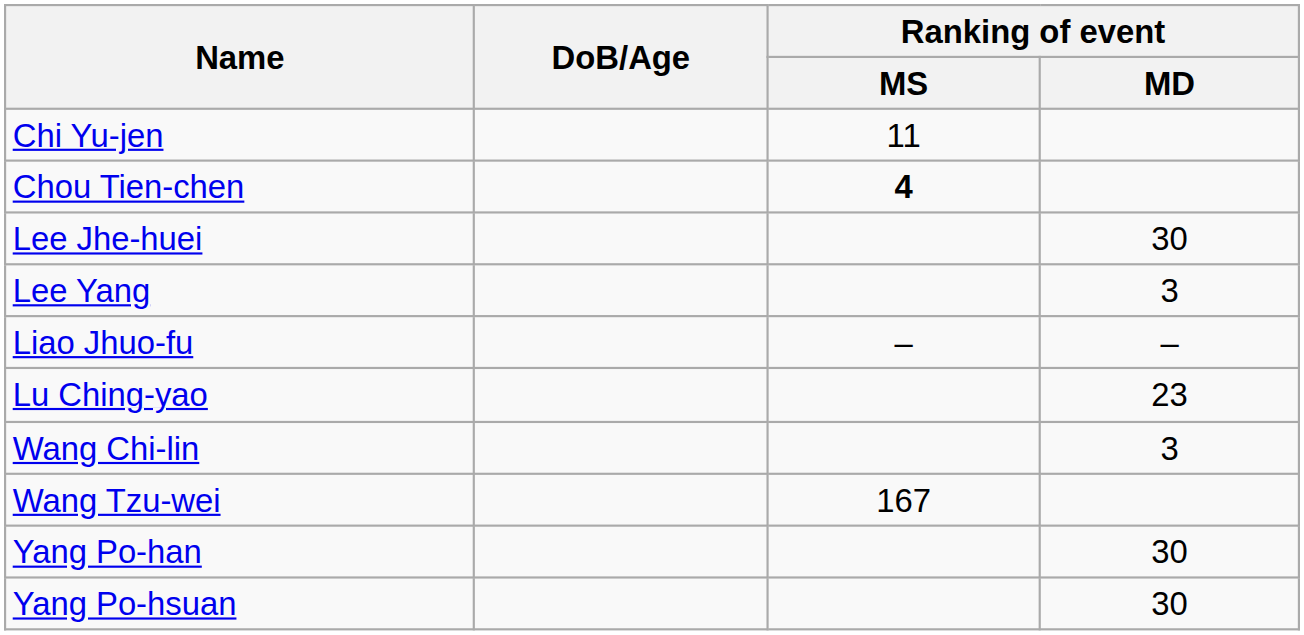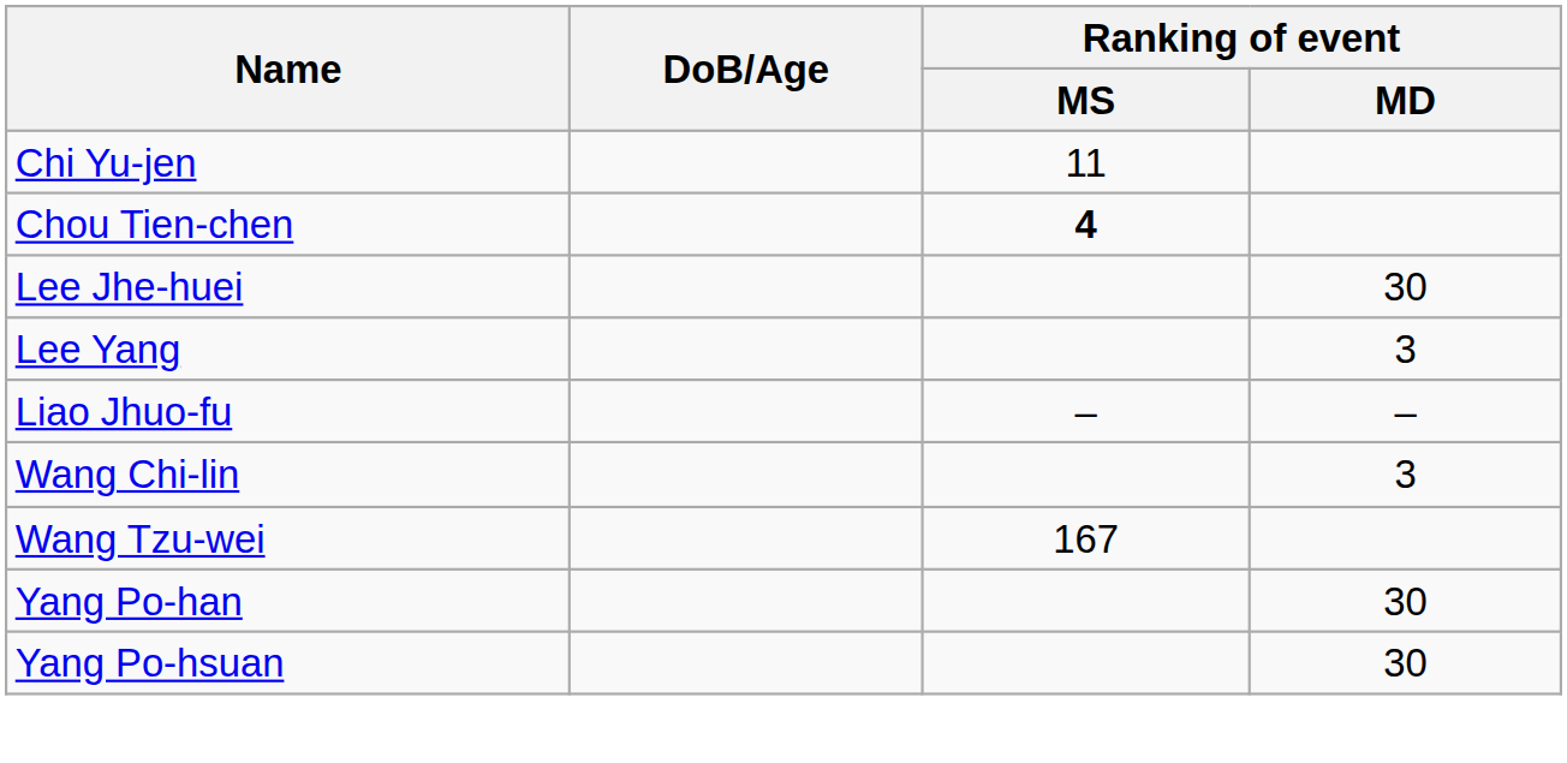- row: Lu Ching-yao | 23
